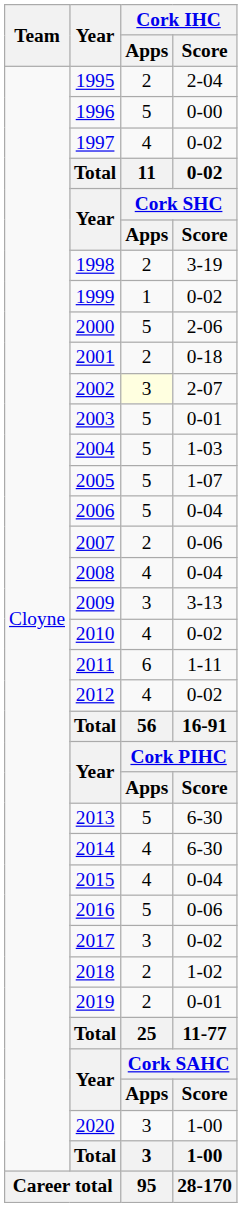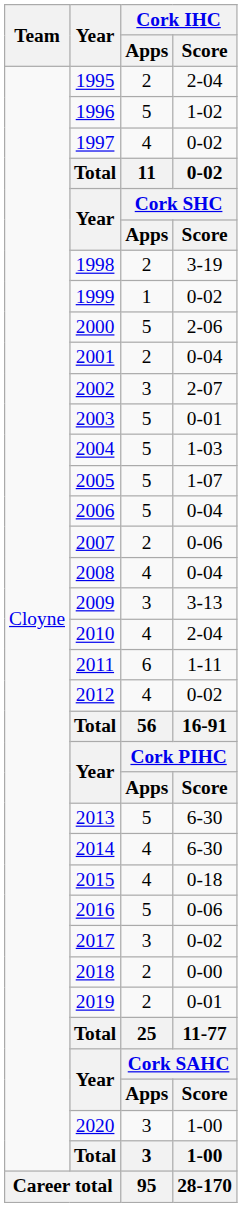1996 | Cork IHC / Score: 0-00 -> 1-02
2001 | Cork IHC / Score: 0-18 -> 0-04
2002 | Cork IHC / Apps: lightyellow background -> no background
2010 | Cork IHC / Score: 0-02 -> 2-04
2015 | Cork IHC / Score: 0-04 -> 0-18
2018 | Cork IHC / Score: 1-02 -> 0-00
